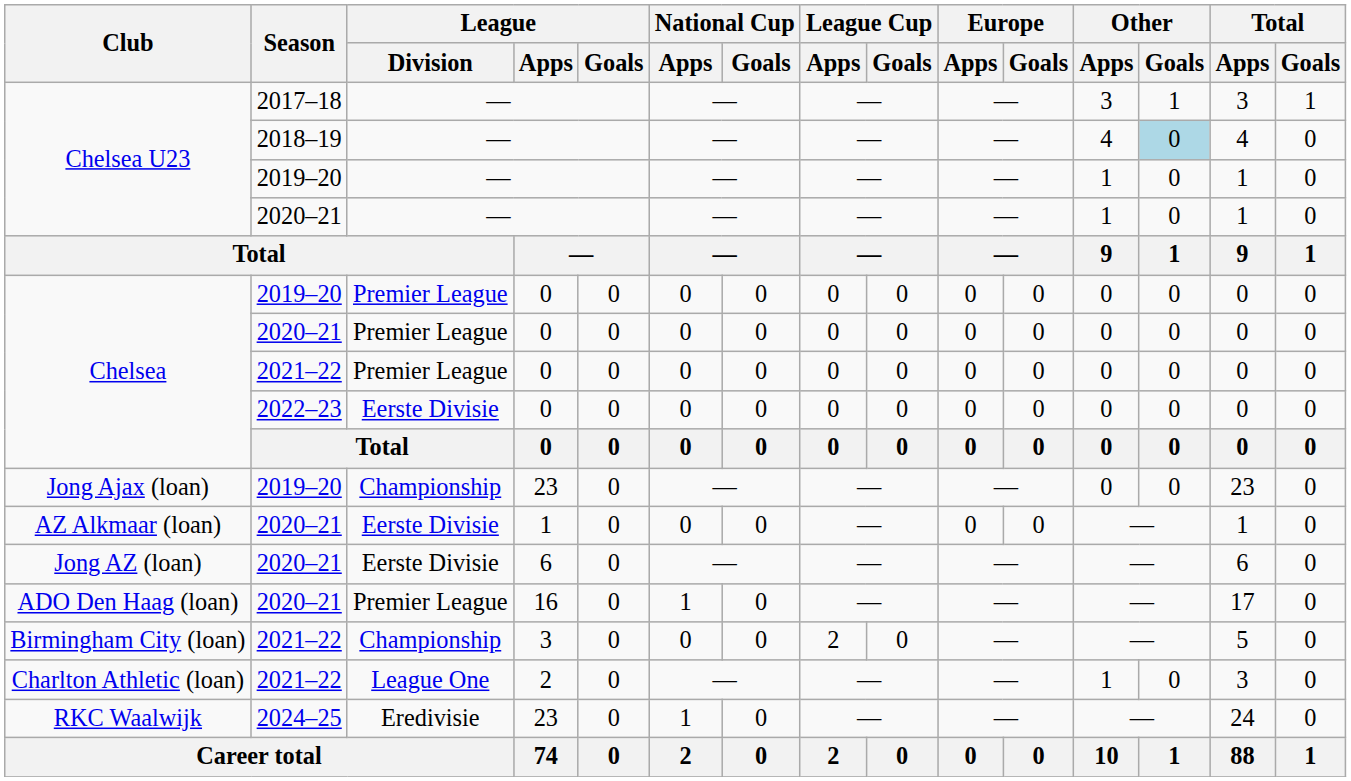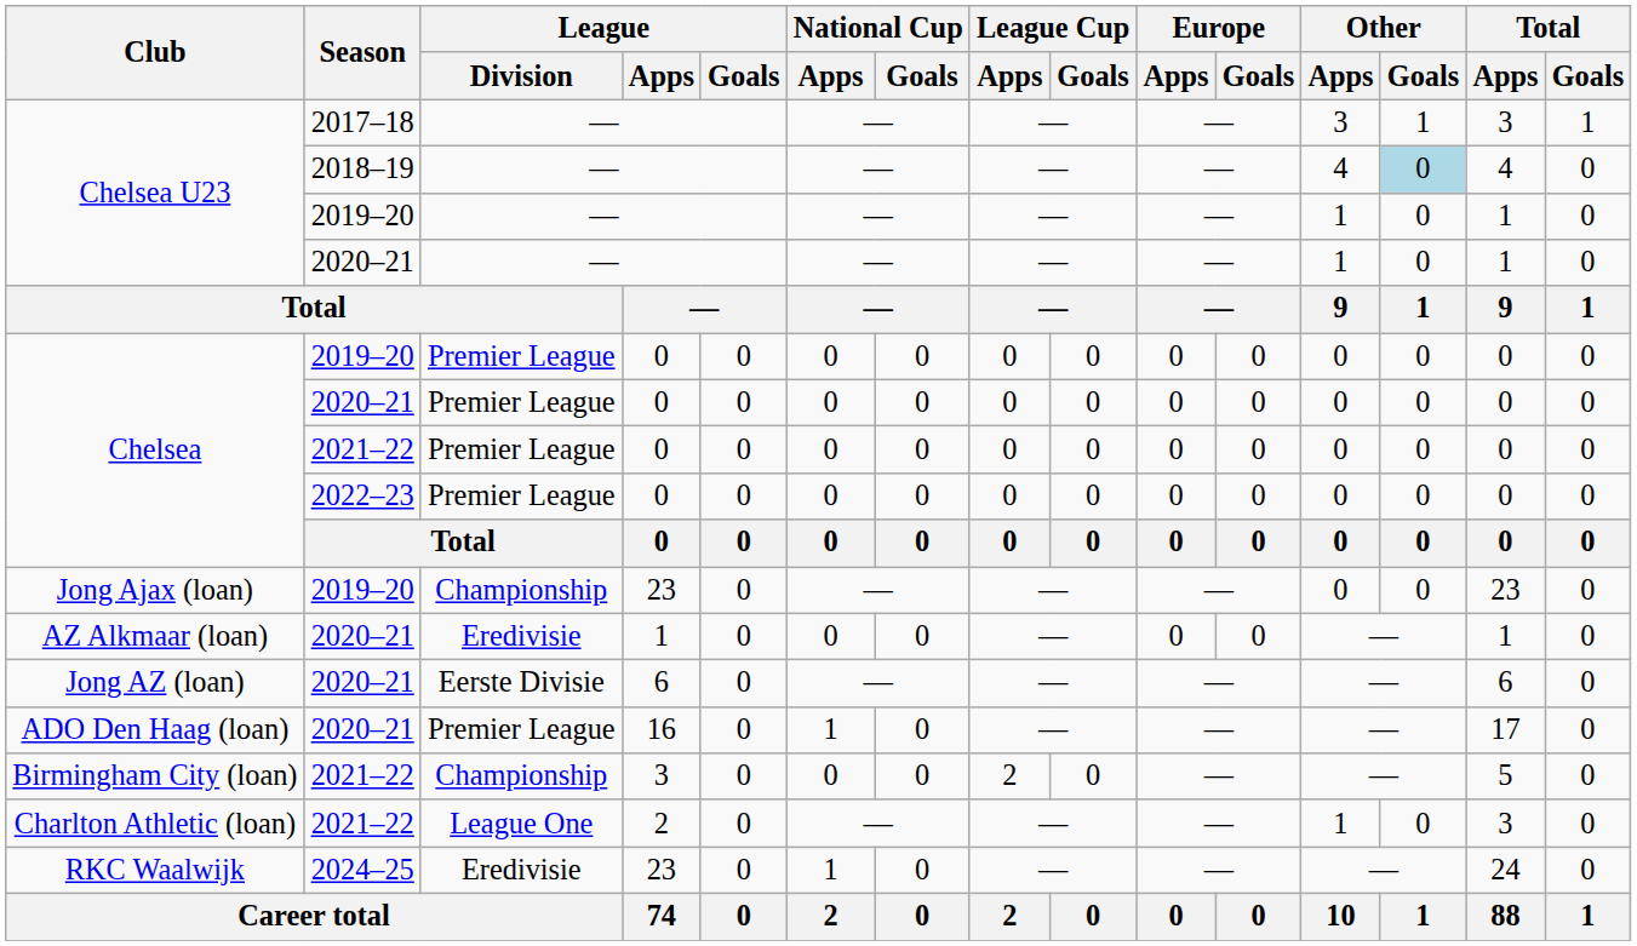Chelsea / 2022–23 | League / Division: Eerste Divisie -> Premier League
AZ Alkmaar (loan) | League / Division: Eerste Divisie -> Eredivisie
